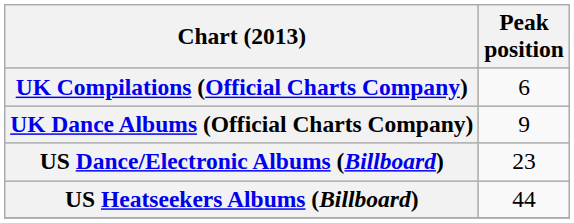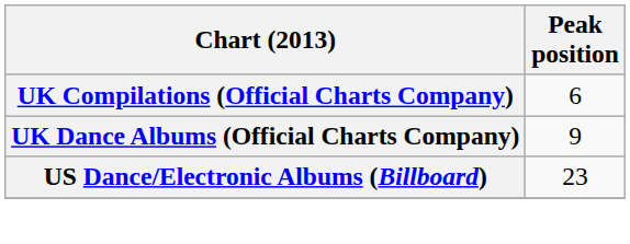- row: US Heatseekers Albums (Billboard) | 44
